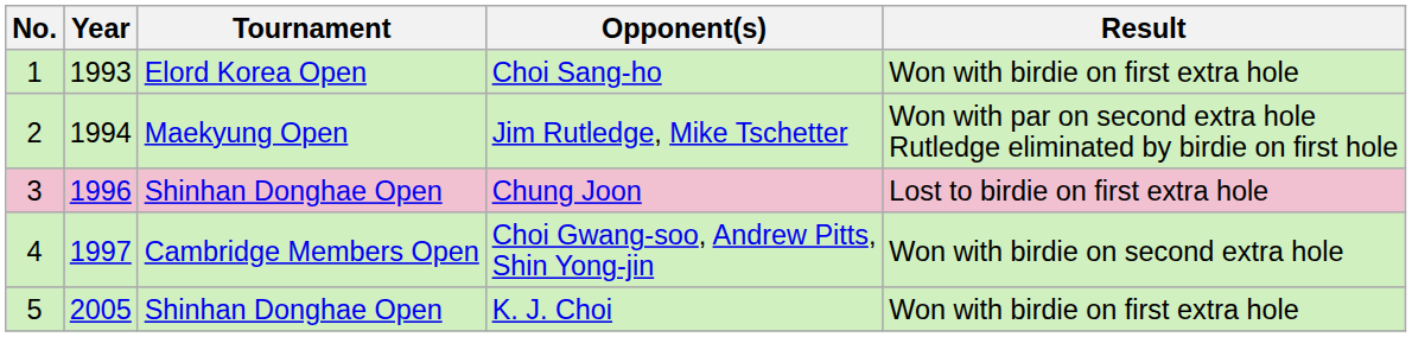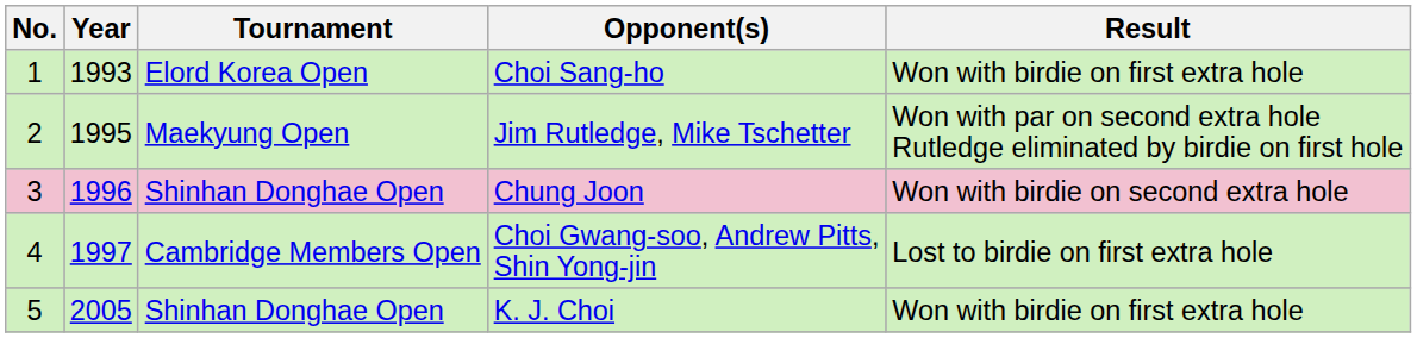Jim Rutledge, Mike Tschetter | Year: 1994 -> 1995
Chung Joon | Result: Lost to birdie on first extra hole -> Won with birdie on second extra hole
Choi Gwang-soo, Andrew Pitts, Shin Yong-jin | Result: Won with birdie on second extra hole -> Lost to birdie on first extra hole
